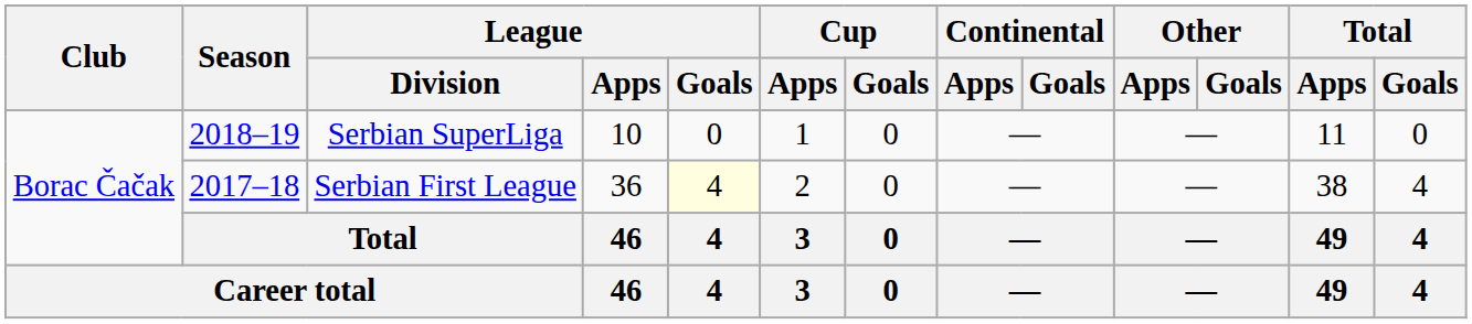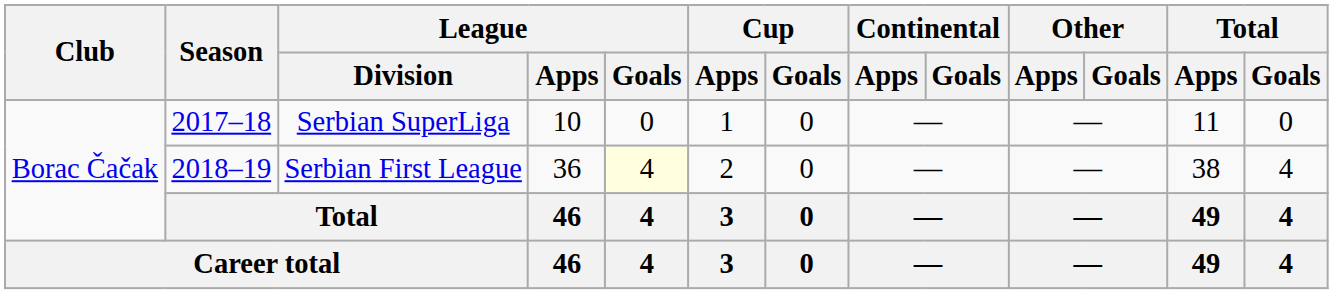Serbian SuperLiga | Season: 2018–19 -> 2017–18
Serbian First League | Season: 2017–18 -> 2018–19
